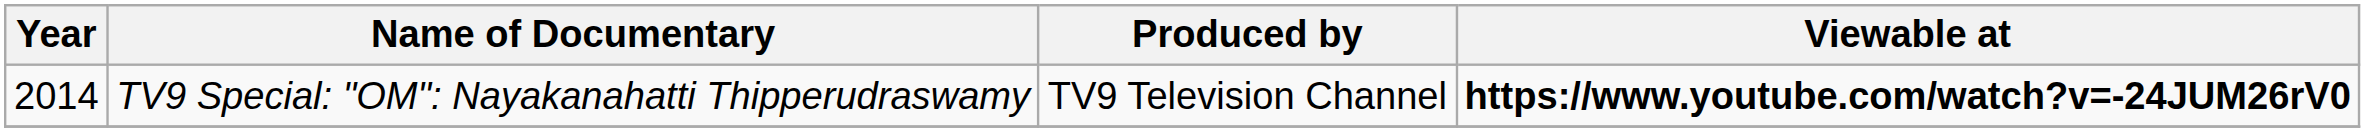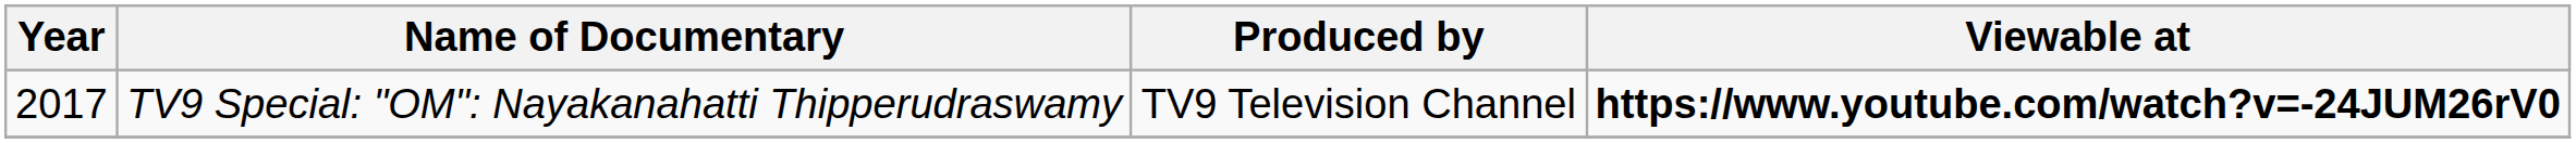TV9 Special: "OM": Nayakanahatti Thipperudraswamy | Year: 2014 -> 2017
